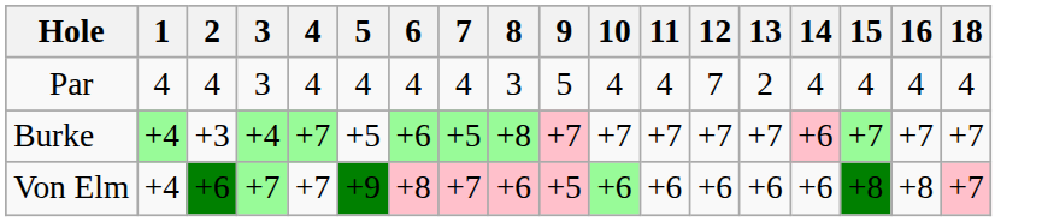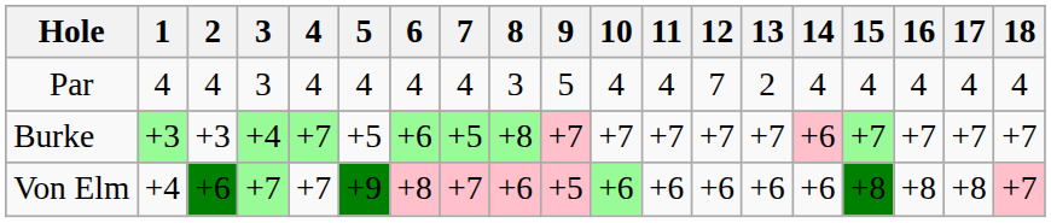+ column: 17 | 4 | +7 | +8
Burke | 1: +4 -> +3
